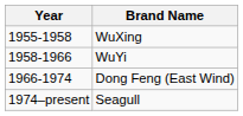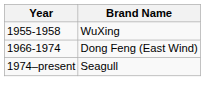- row: 1958-1966 | WuYi
